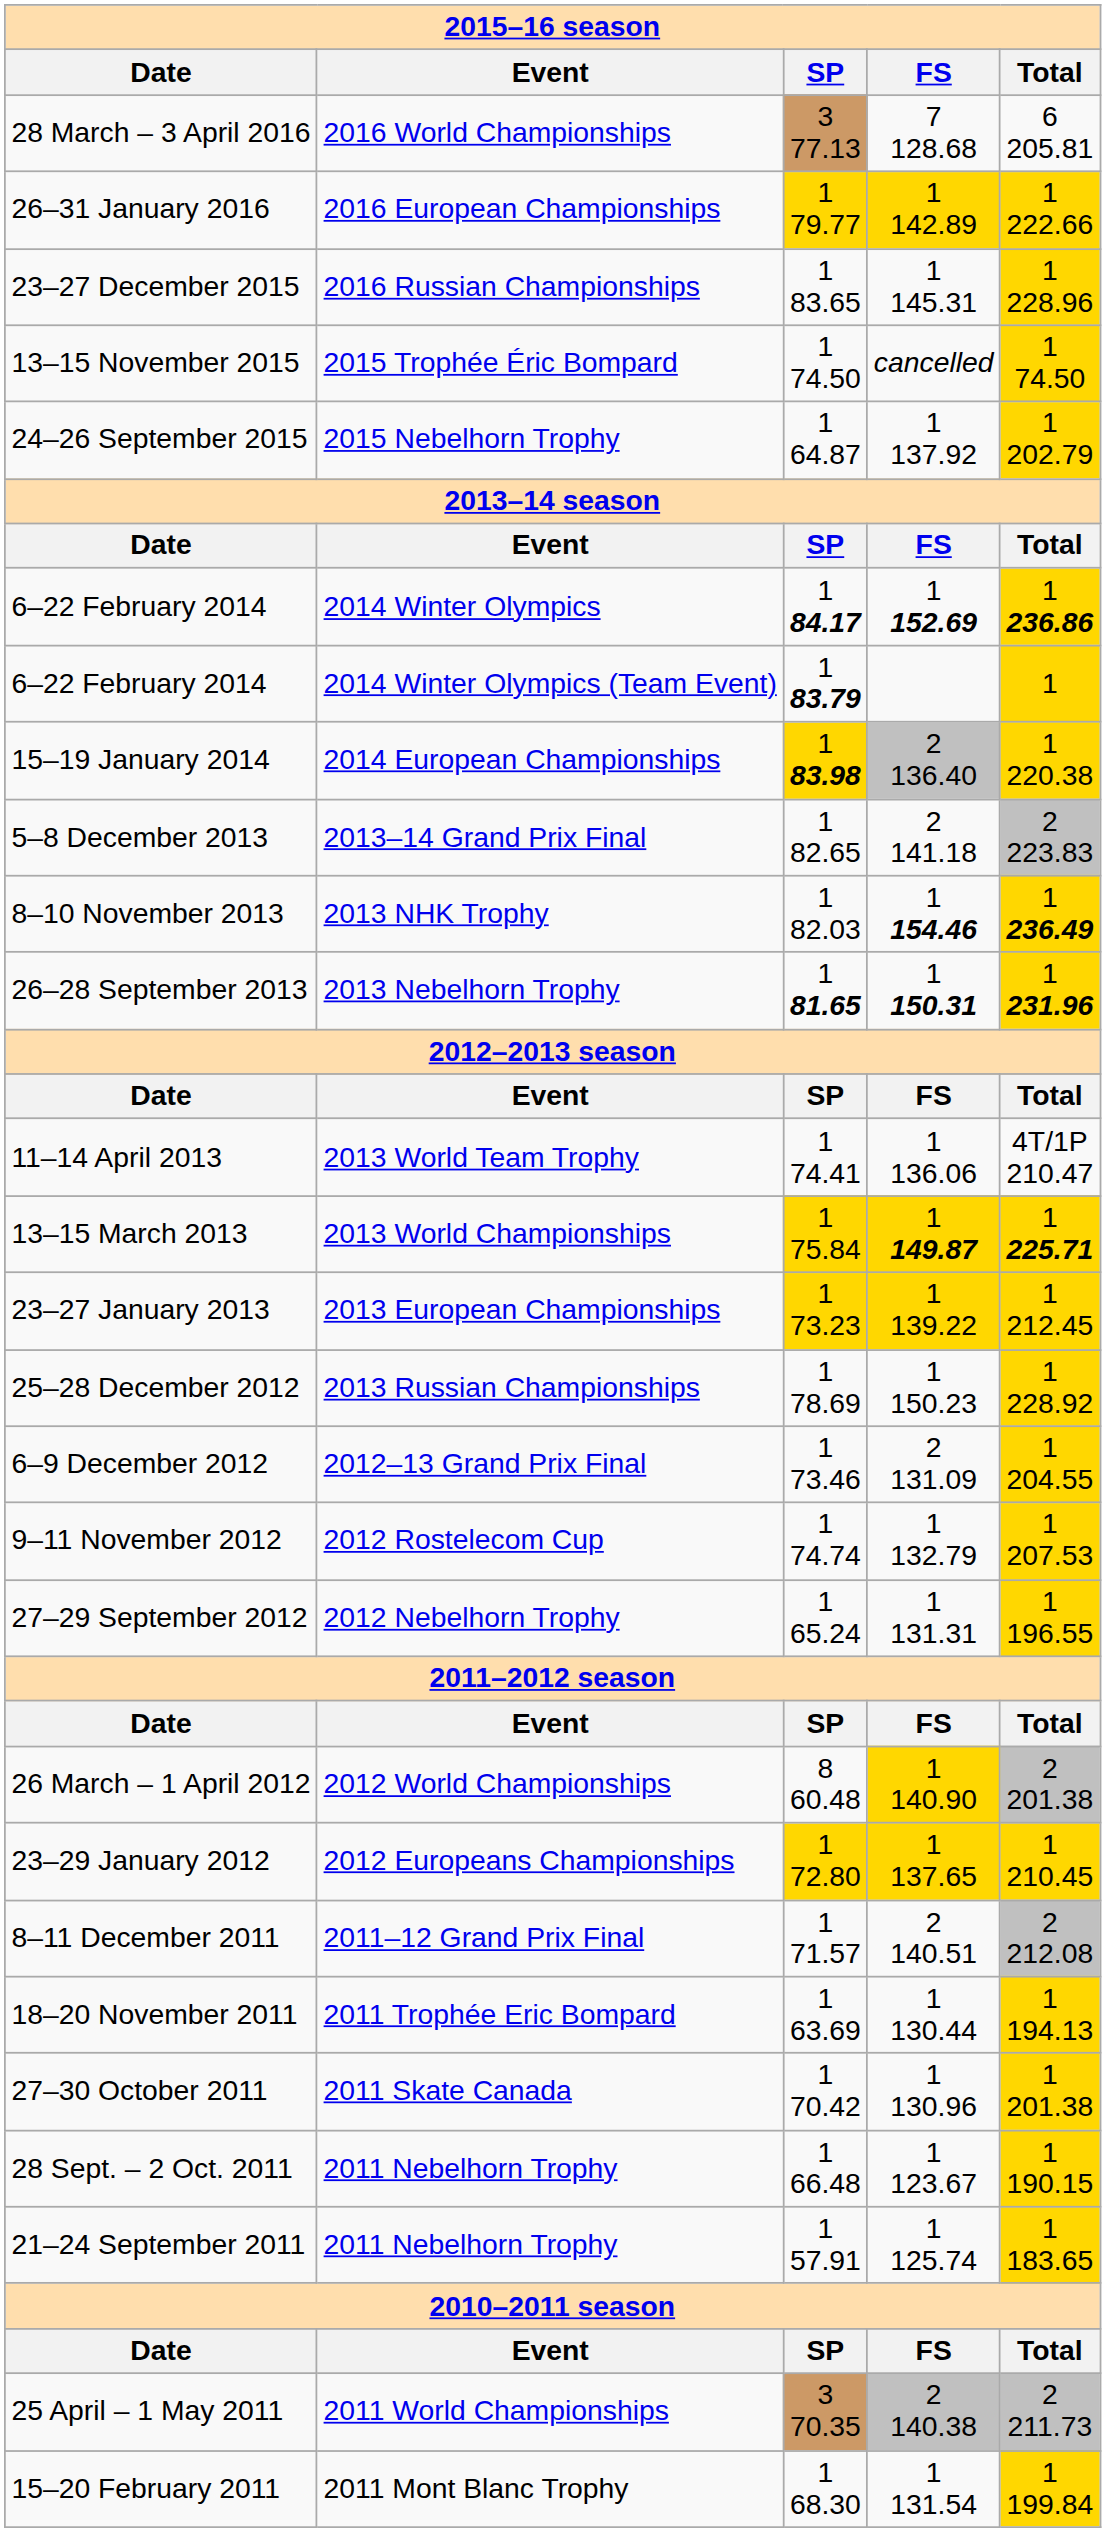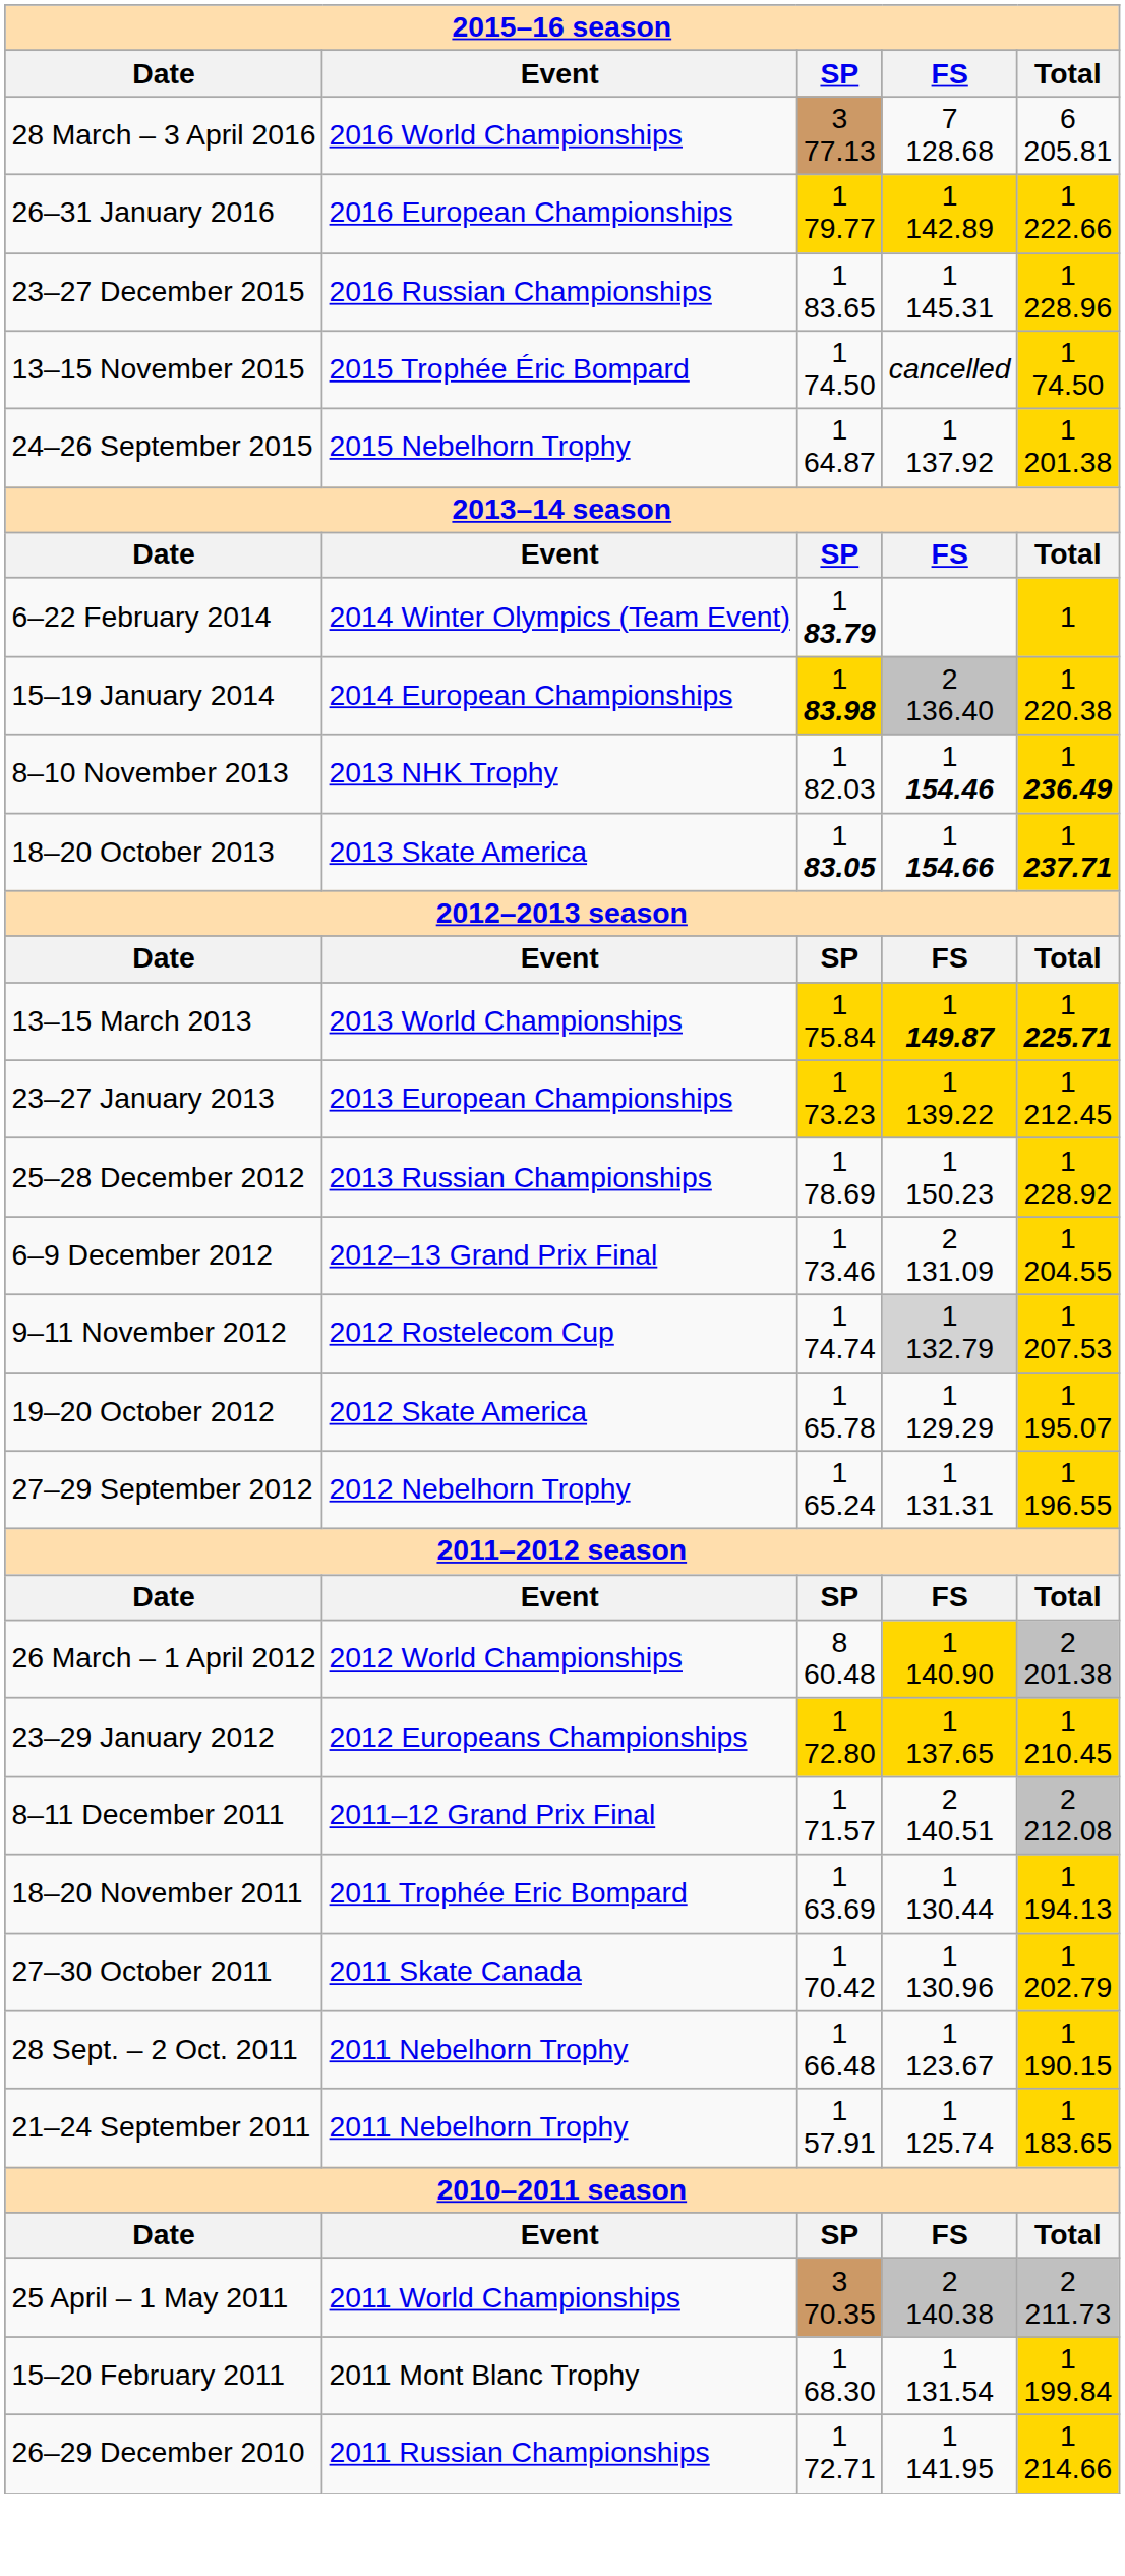24–26 September 2015 | Total: 1 202.79 -> 1 201.38
- row: 6–22 February 2014 | 2014 Winter Olympics | 1 84.17 | 1 152.69 | 1 236.86
- row: 5–8 December 2013 | 2013–14 Grand Prix Final | 1 82.65 | 2 141.18 | 2 223.83
+ row: 18–20 October 2013 | 2013 Skate America | 1 83.05 | 1 154.66 | 1 237.71
- row: 26–28 September 2013 | 2013 Nebelhorn Trophy | 1 81.65 | 1 150.31 | 1 231.96
- row: 11–14 April 2013 | 2013 World Team Trophy | 1 74.41 | 1 136.06 | 4T/1P 210.47
9–11 November 2012 | FS: no background -> lightgrey background
+ row: 19–20 October 2012 | 2012 Skate America | 1 65.78 | 1 129.29 | 1 195.07
27–30 October 2011 | Total: 1 201.38 -> 1 202.79
+ row: 26–29 December 2010 | 2011 Russian Championships | 1 72.71 | 1 141.95 | 1 214.66
